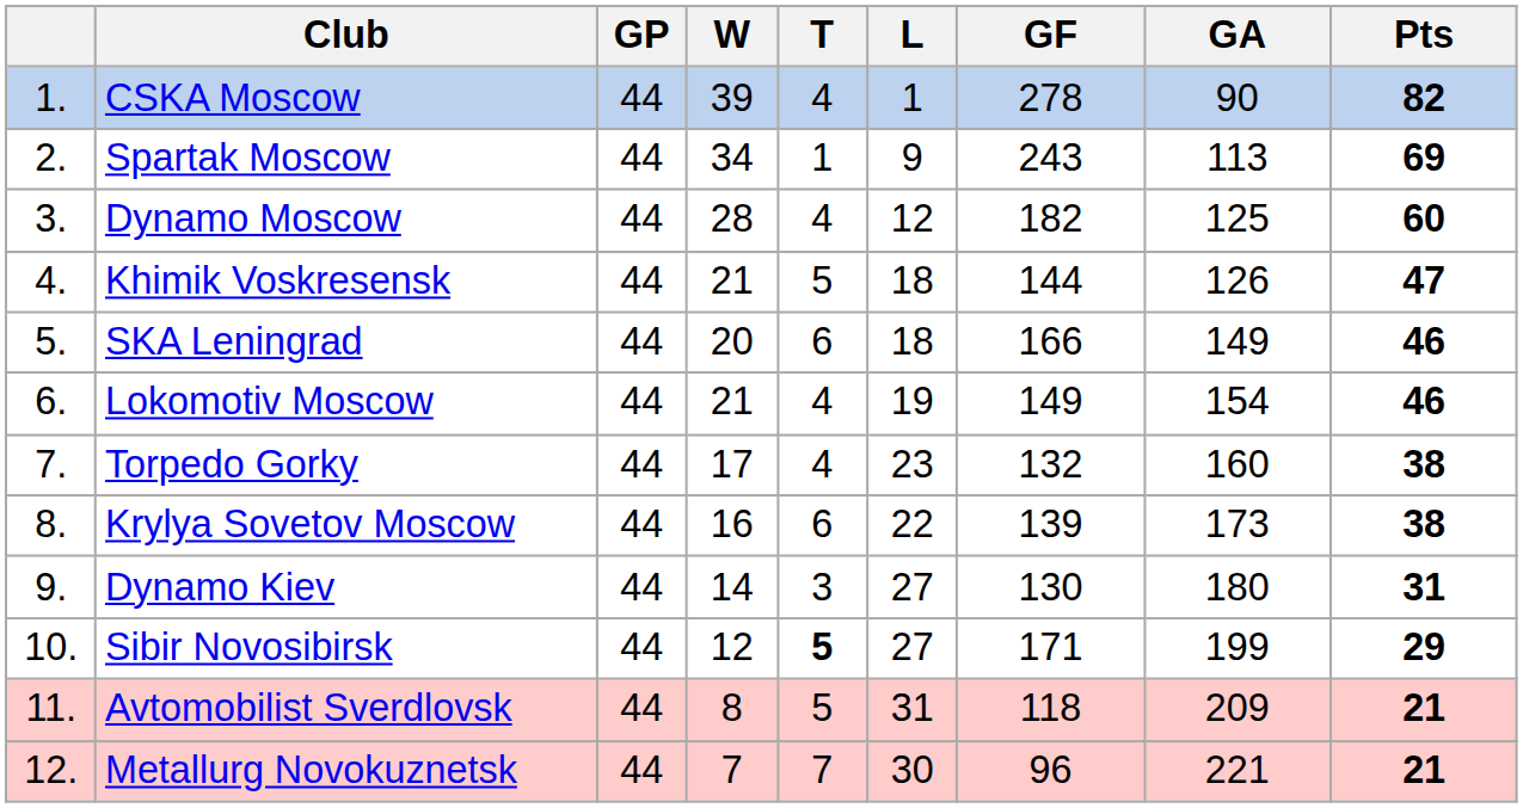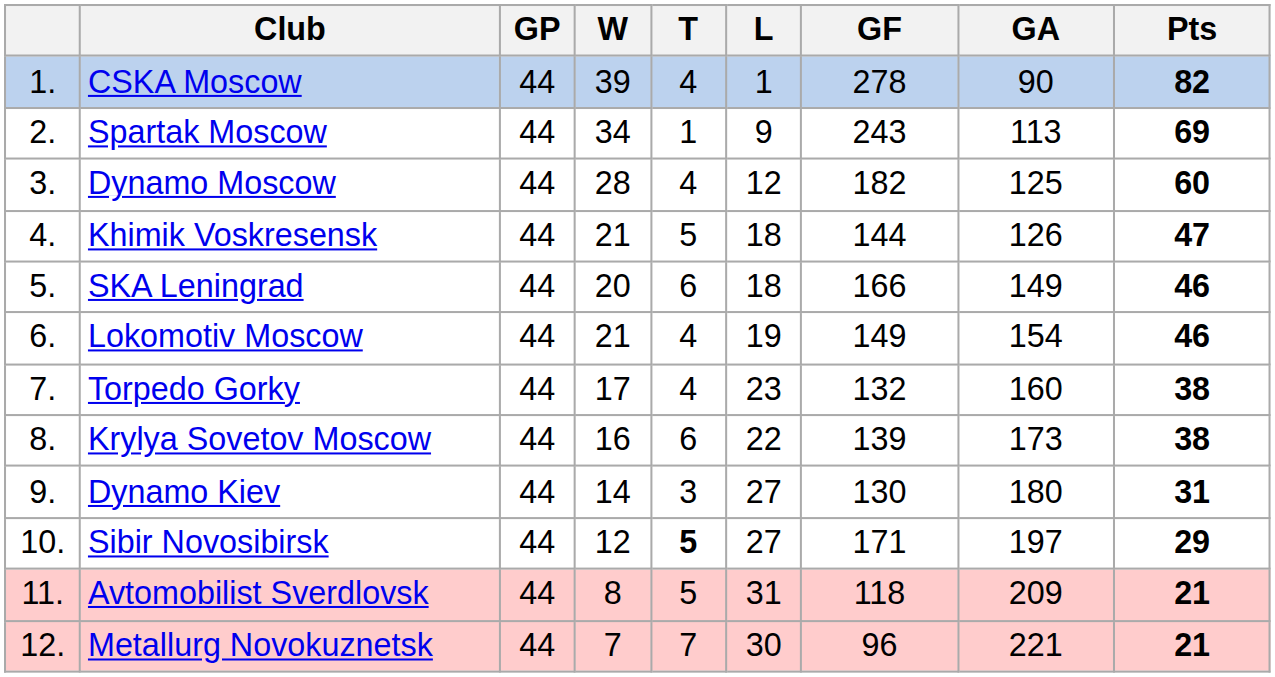Sibir Novosibirsk | GA: 199 -> 197
